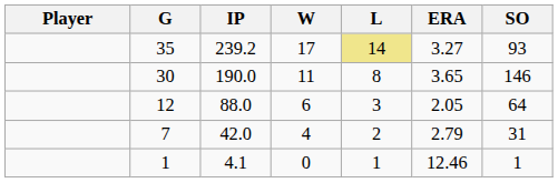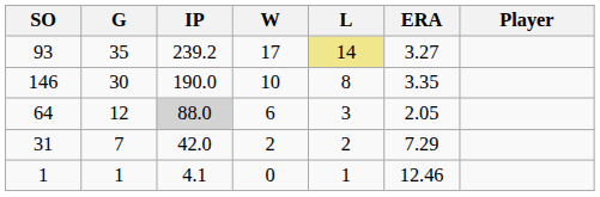columns swapped: Player <-> SO
30 | W: 11 -> 10
30 | ERA: 3.65 -> 3.35
12 | IP: no background -> lightgrey background
7 | W: 4 -> 2
7 | ERA: 2.79 -> 7.29
